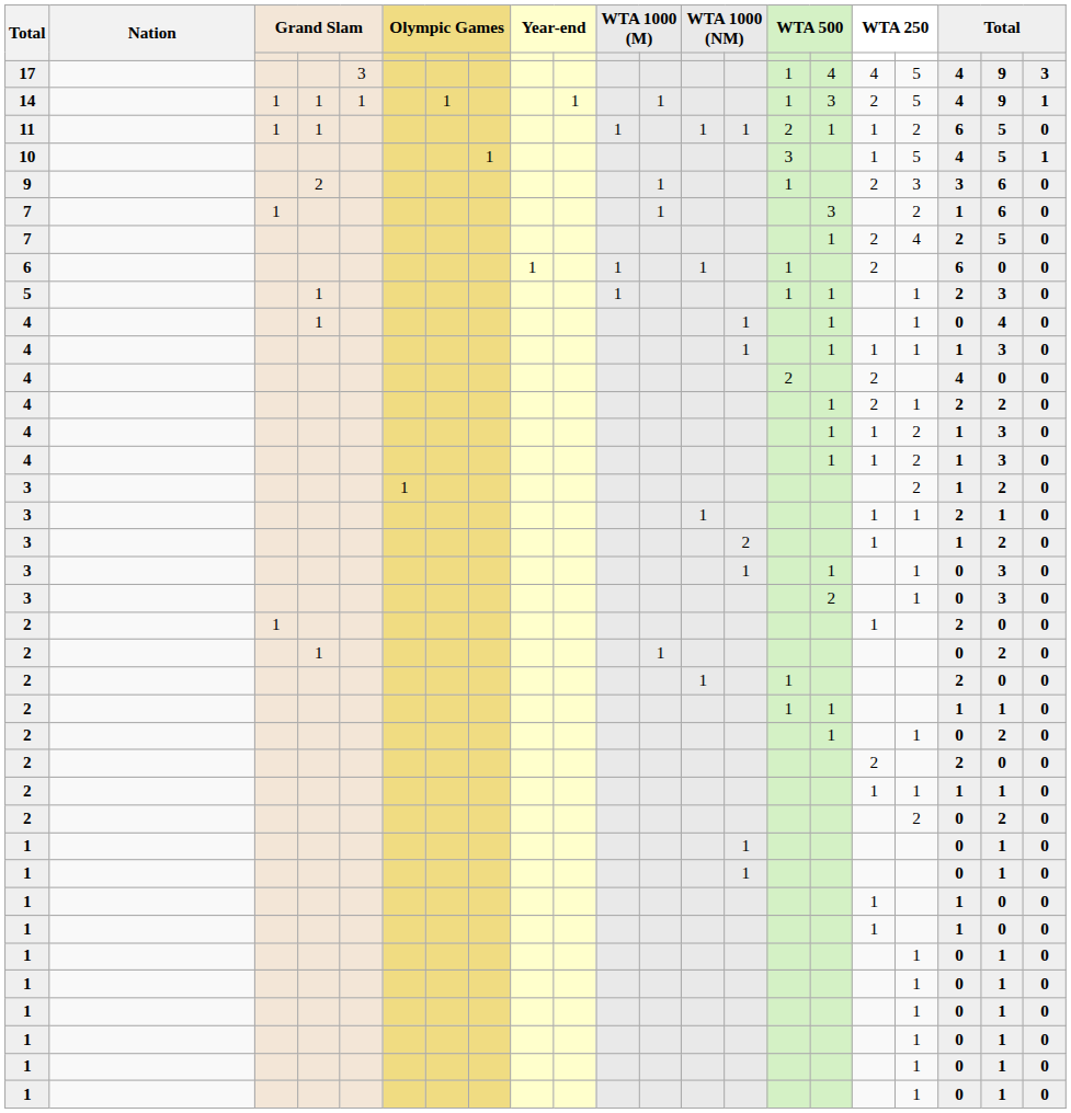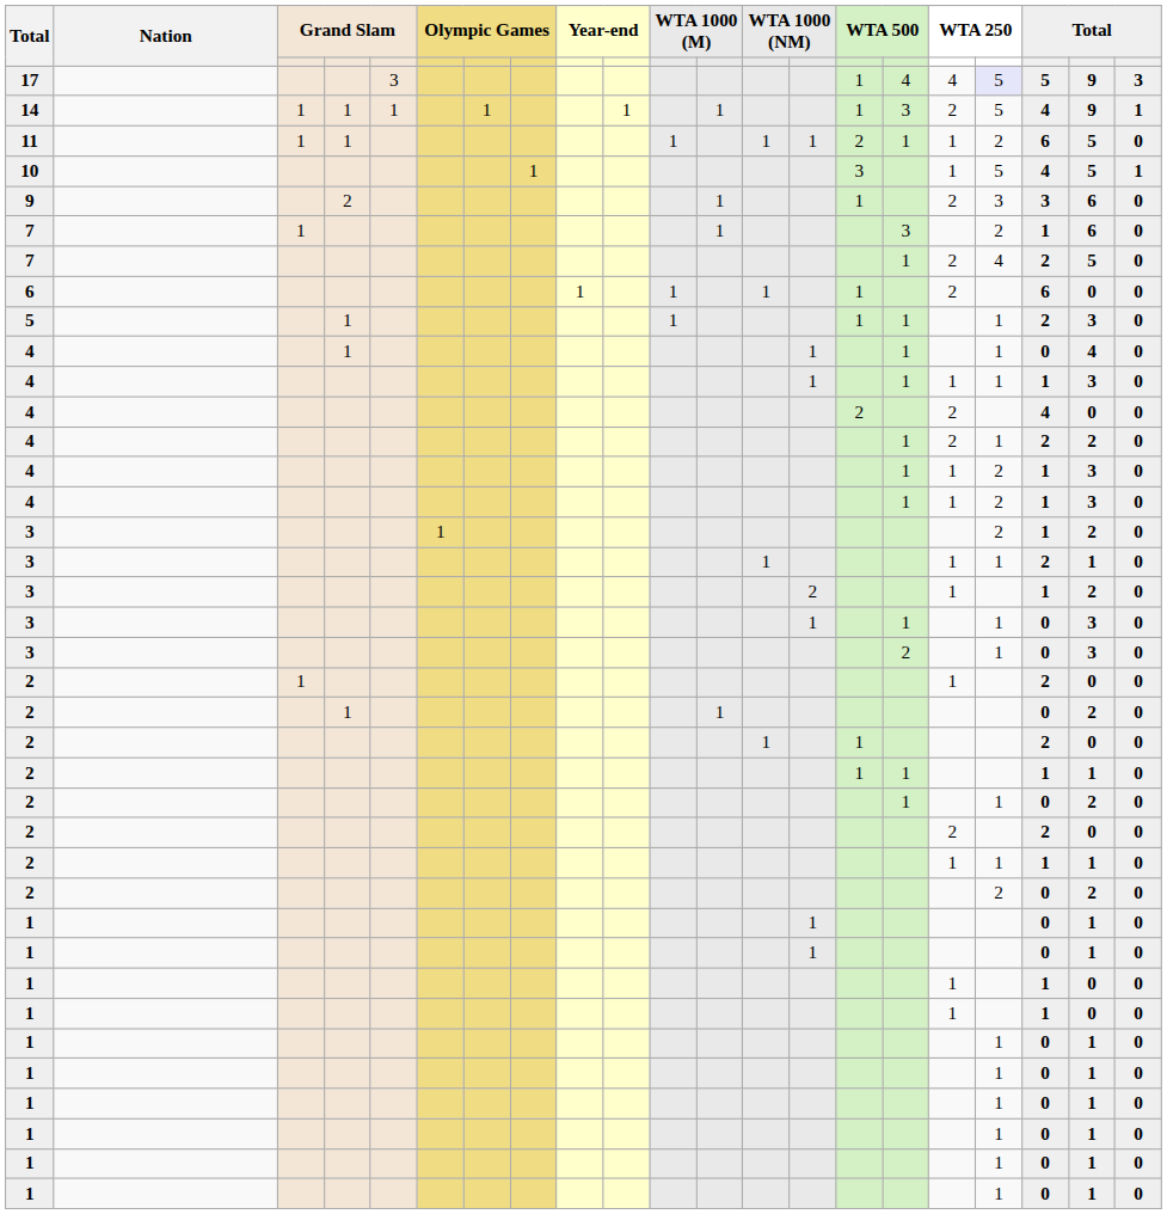17 | column 18: no background -> lavender background
17 | column 19: 4 -> 5
